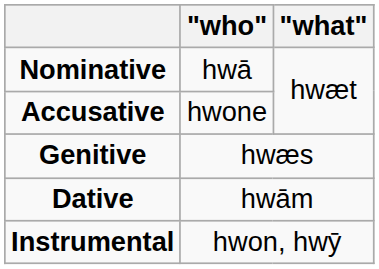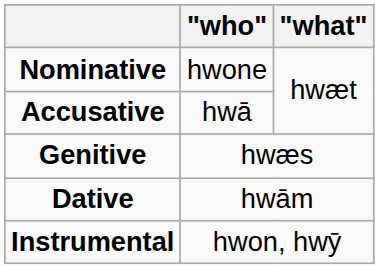Nominative | "who": hwā -> hwone
Accusative | "who": hwone -> hwā
